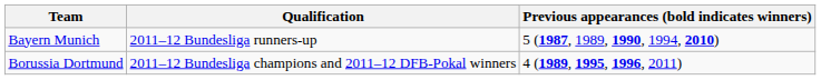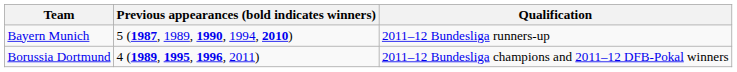columns swapped: Qualification <-> Previous appearances (bold indicates winners)
